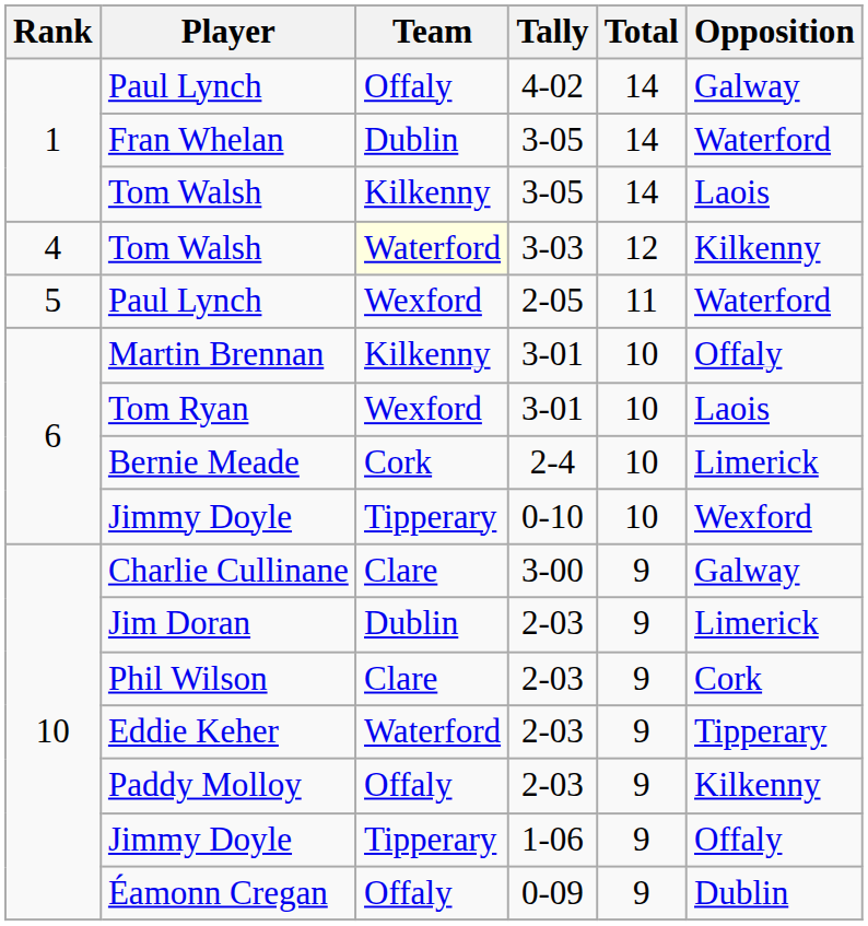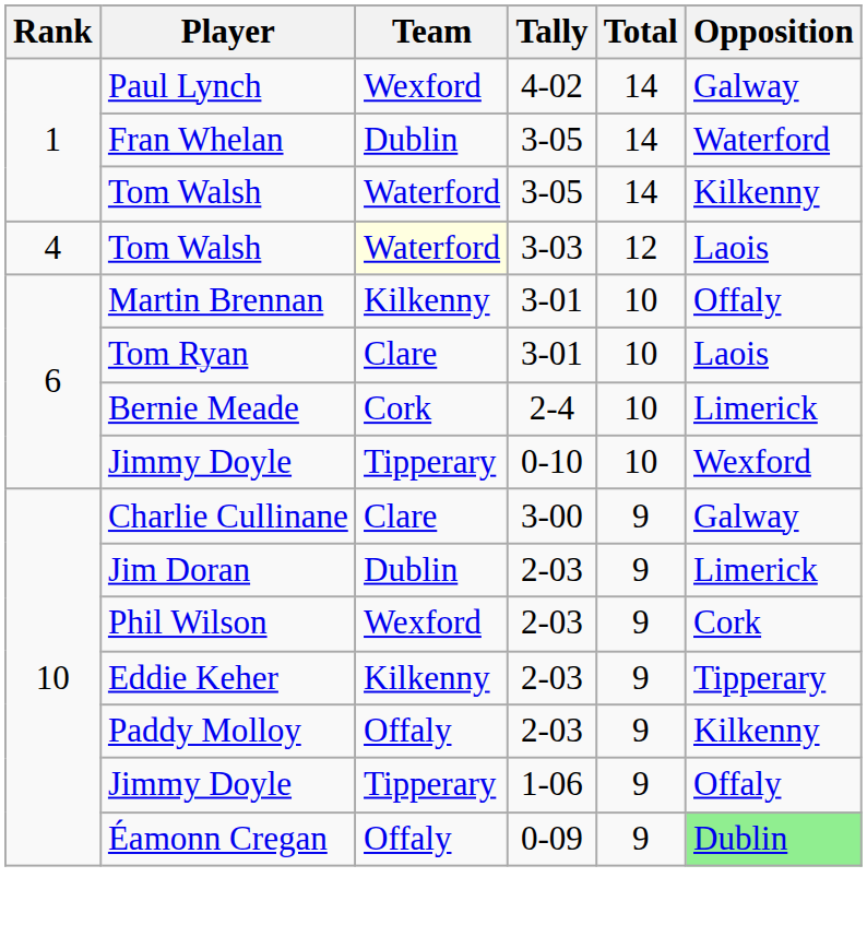Paul Lynch / 4-02 | Team: Offaly -> Wexford
Tom Walsh / 3-05 | Team: Kilkenny -> Waterford
Tom Walsh / 3-05 | Opposition: Laois -> Kilkenny
Tom Walsh / 3-03 | Opposition: Kilkenny -> Laois
- row: 5 | Paul Lynch | Wexford | 2-05 | 11 | Waterford
Tom Ryan | Team: Wexford -> Clare
Phil Wilson | Team: Clare -> Wexford
Eddie Keher | Team: Waterford -> Kilkenny
Éamonn Cregan | Opposition: no background -> lightgreen background
